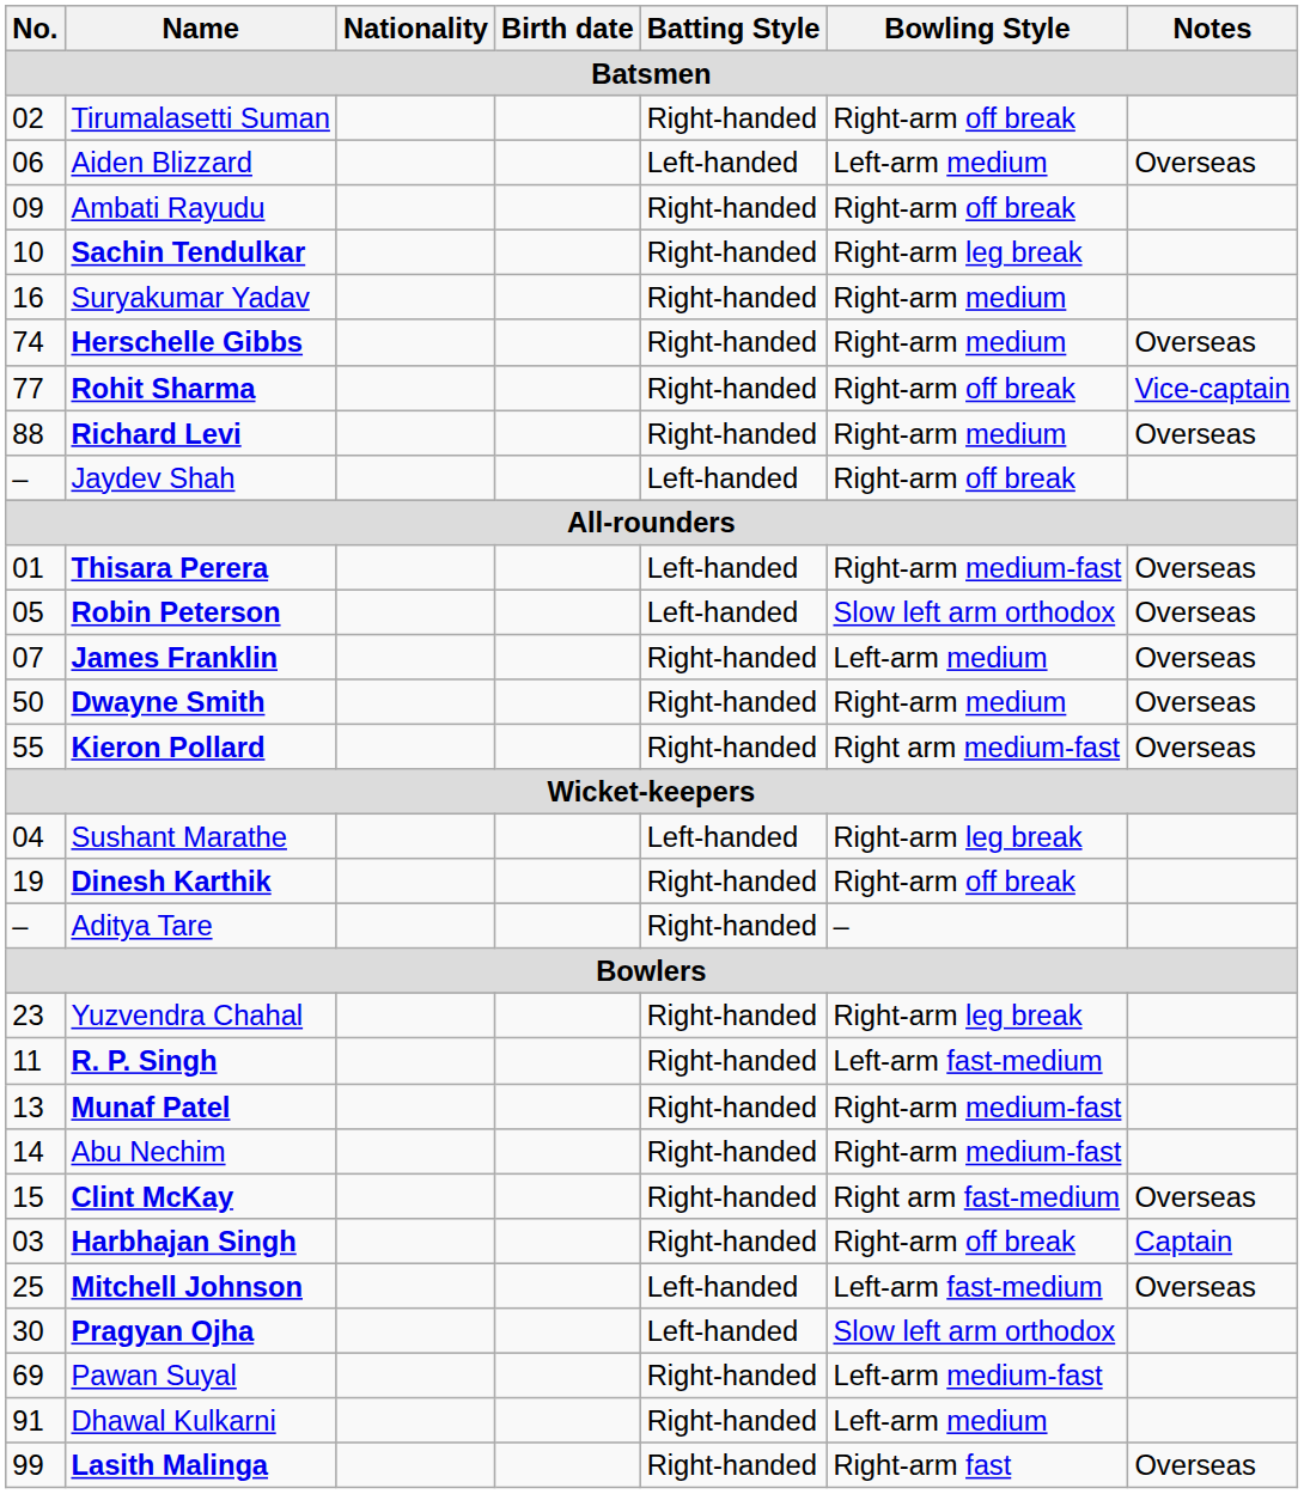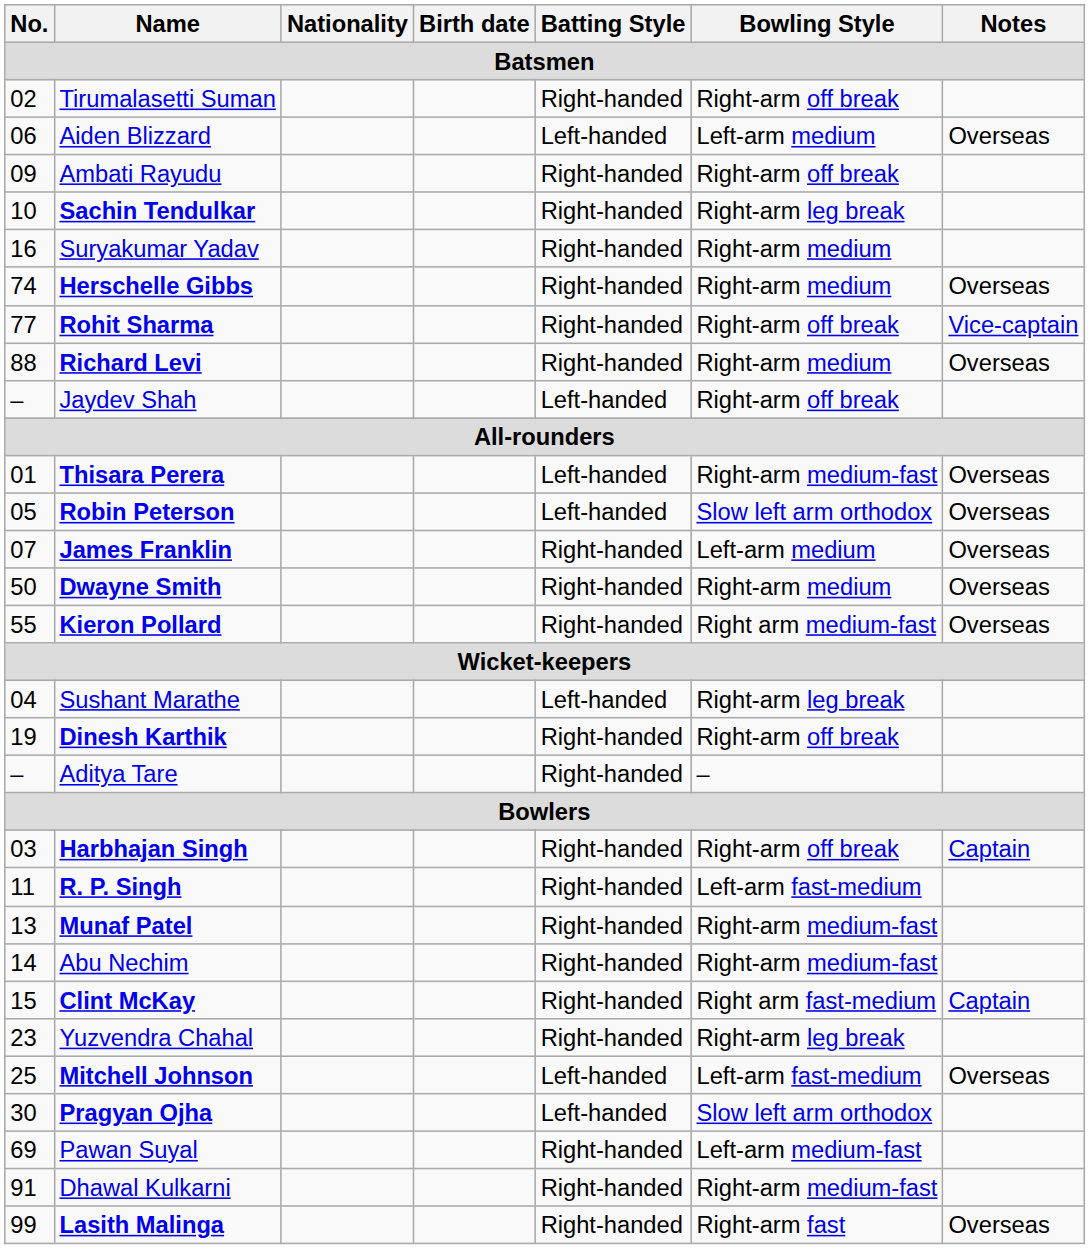rows swapped: Harbhajan Singh <-> Yuzvendra Chahal
Clint McKay | Notes: Overseas -> Captain
Dhawal Kulkarni | Bowling Style: Left-arm medium -> Right-arm medium-fast
